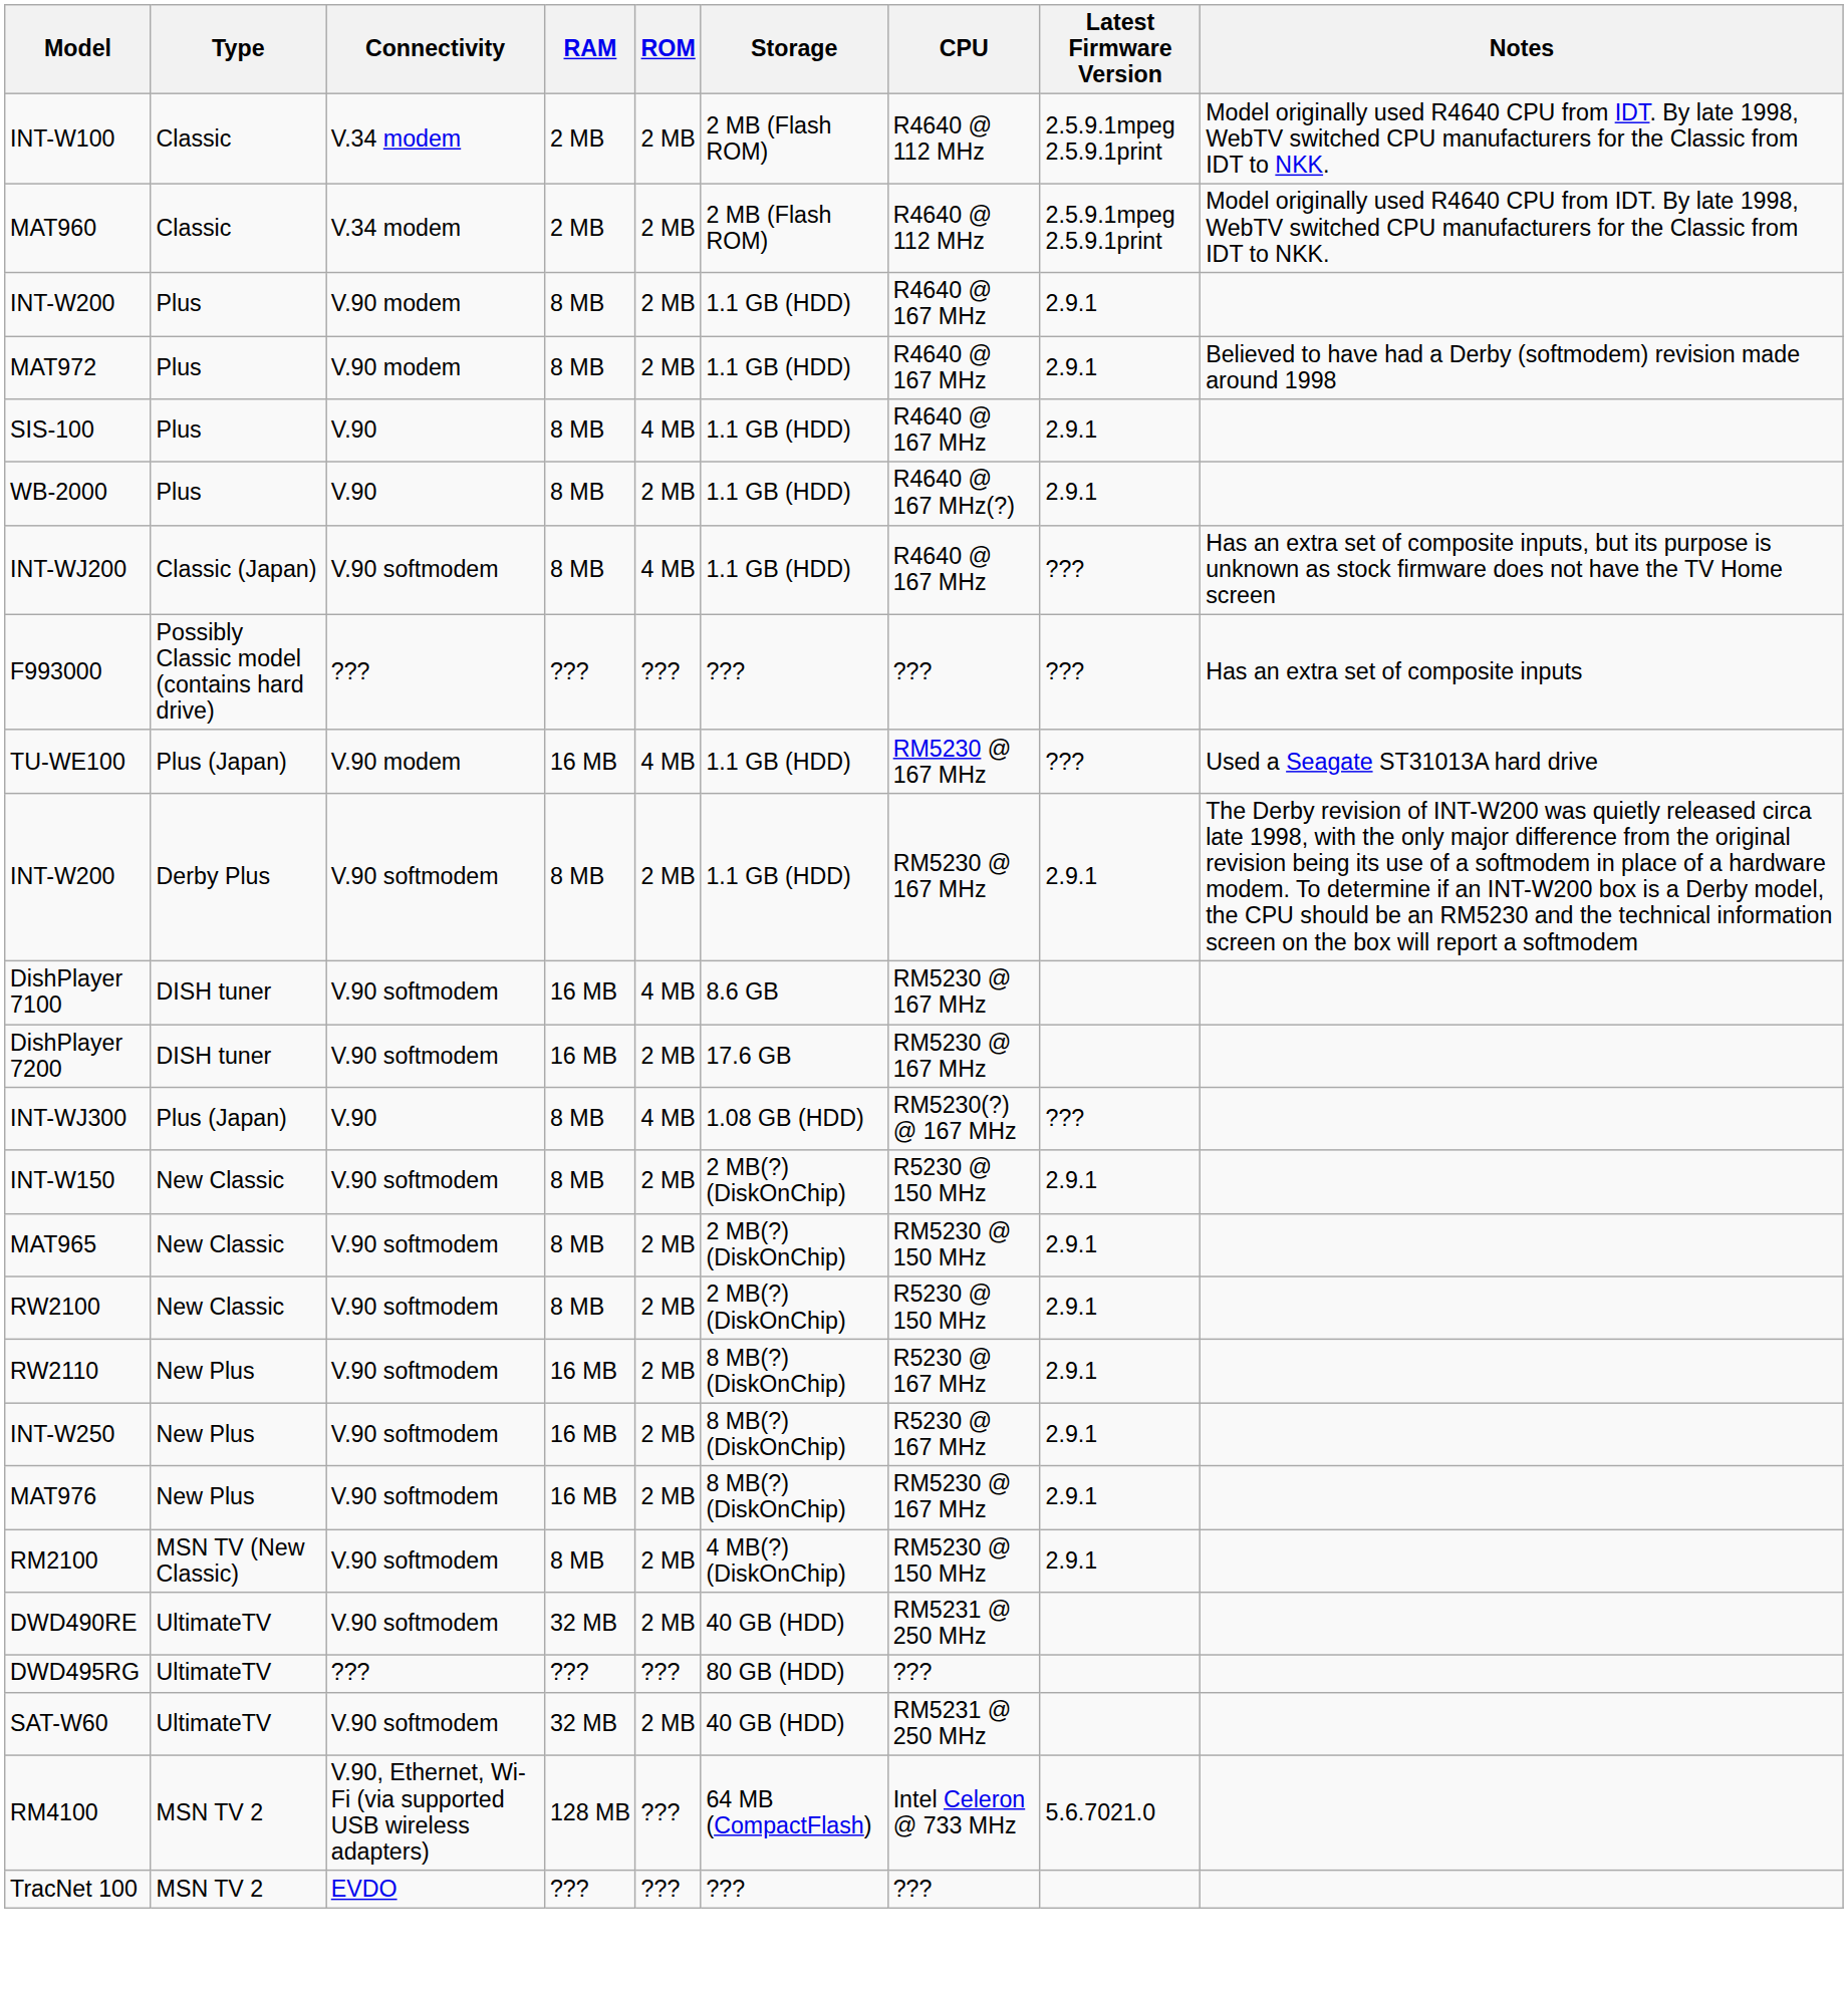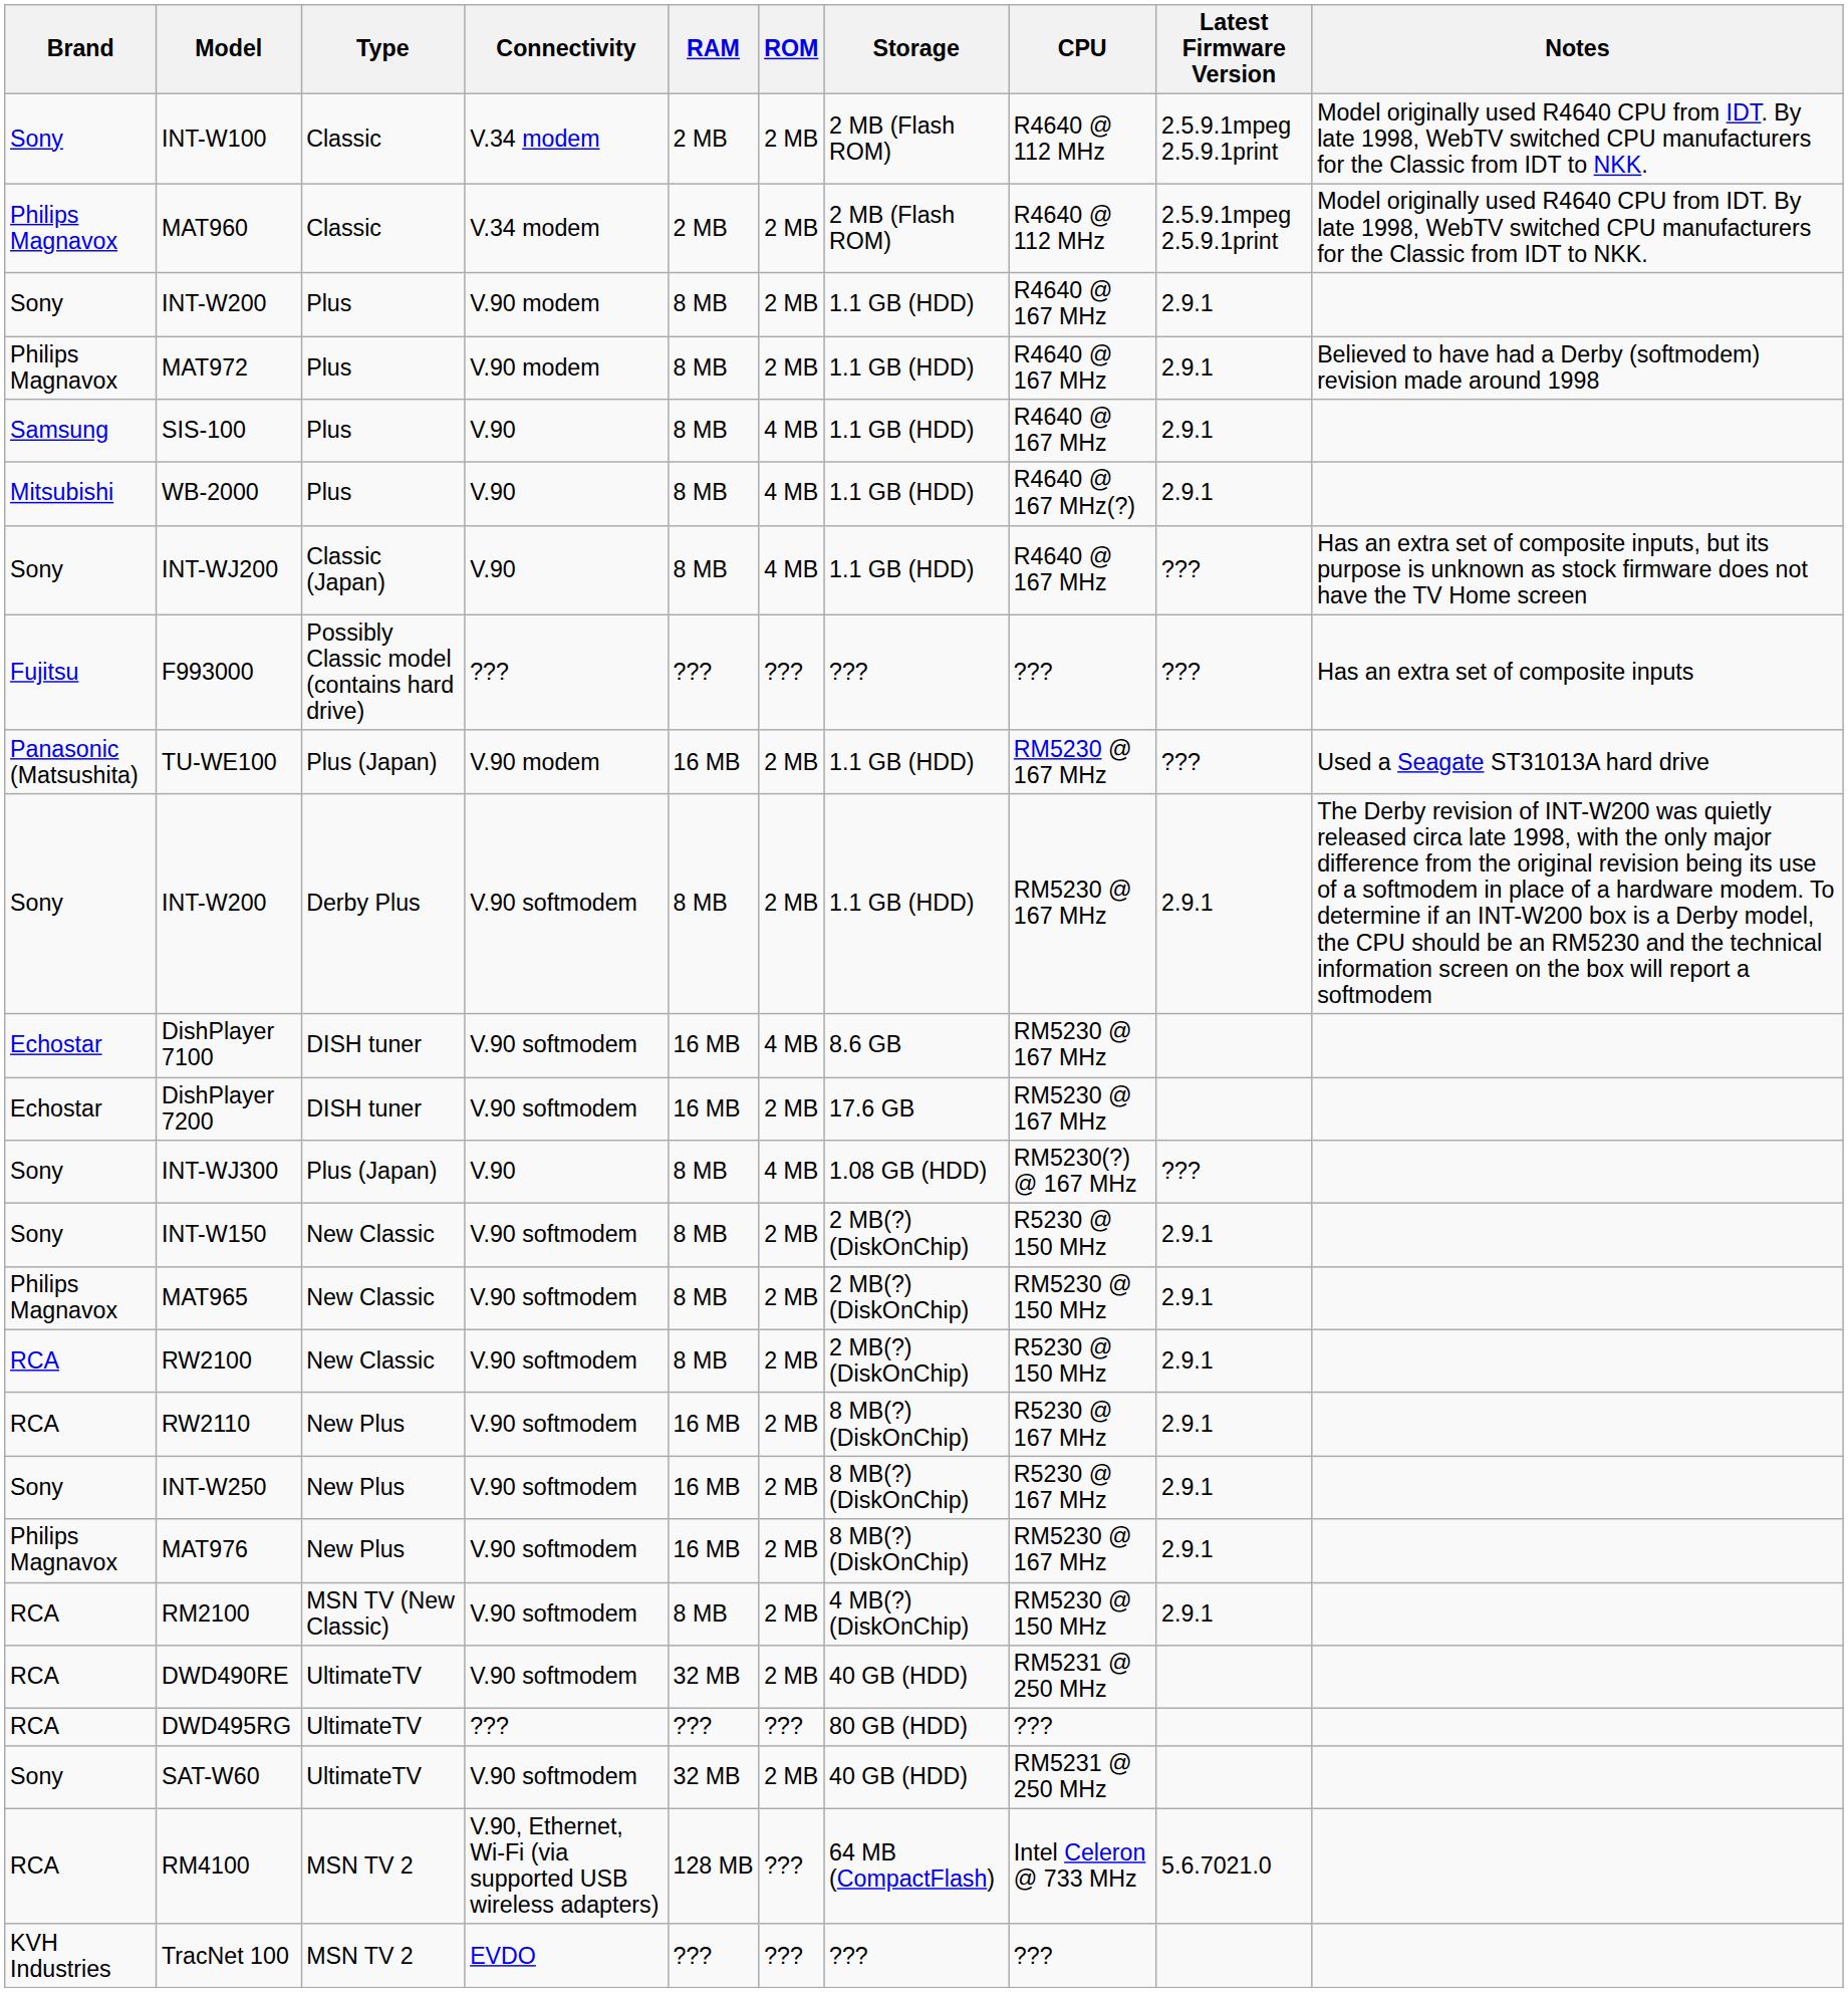+ column: Brand | Sony | Philips Magnavox | Sony | Philips Magnavox | Samsung | Mitsubishi | Sony | Fujitsu | Panasonic (Matsushita) | Sony | Echostar | Echostar | Sony | Sony | Philips Magnavox | RCA | RCA | Sony | Philips Magnavox | RCA | RCA | RCA | Sony | RCA | KVH Industries
WB-2000 | ROM: 2 MB -> 4 MB
INT-WJ200 | Connectivity: V.90 softmodem -> V.90
TU-WE100 | ROM: 4 MB -> 2 MB
